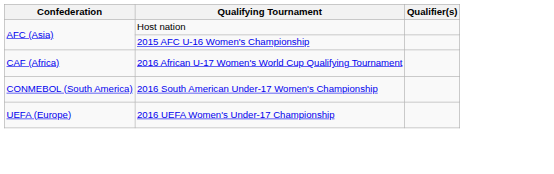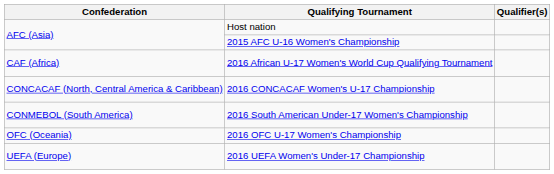+ row: CONCACAF (North, Central America & Caribbean) | 2016 CONCACAF Women's U-17 Championship
+ row: OFC (Oceania) | 2016 OFC U-17 Women's Championship
